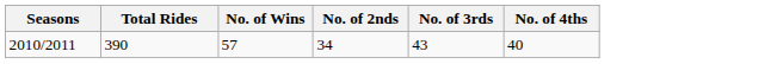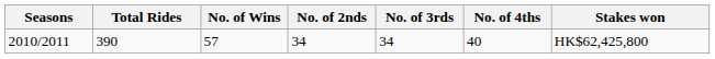+ column: Stakes won | HK$62,425,800
2010/2011 | No. of 3rds: 43 -> 34
